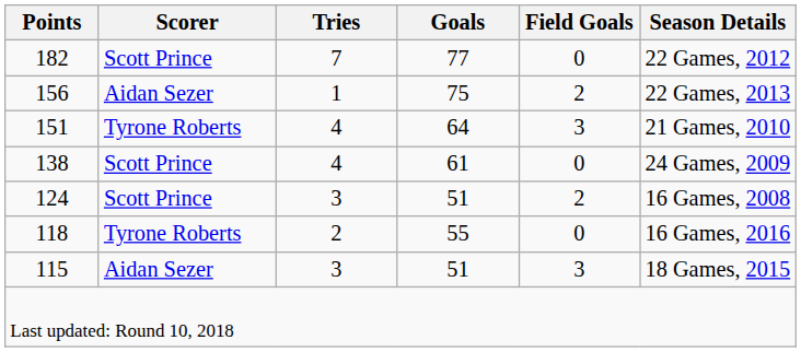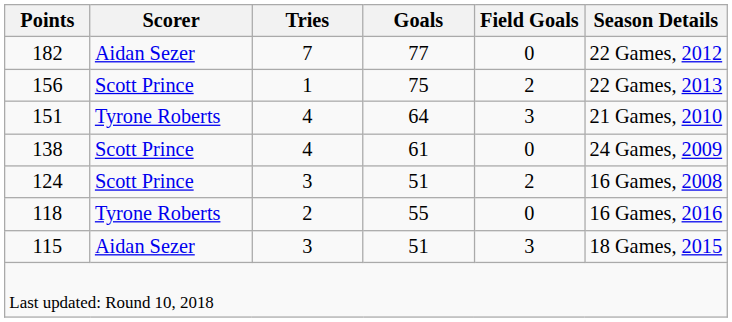182 | Scorer: Scott Prince -> Aidan Sezer
156 | Scorer: Aidan Sezer -> Scott Prince
